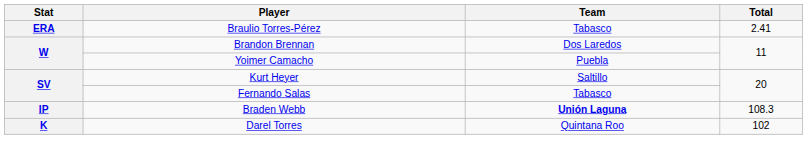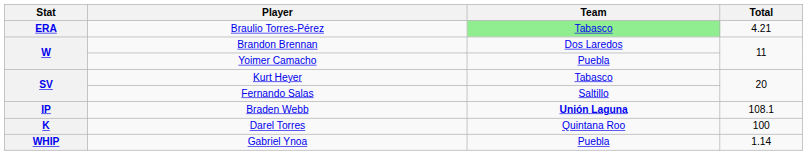Braulio Torres-Pérez | Team: no background -> lightgreen background
Braulio Torres-Pérez | Total: 2.41 -> 4.21
Kurt Heyer | Team: Saltillo -> Tabasco
Fernando Salas | Team: Tabasco -> Saltillo
Braden Webb | Total: 108.3 -> 108.1
Darel Torres | Total: 102 -> 100
+ row: WHIP | Gabriel Ynoa | Puebla | 1.14
